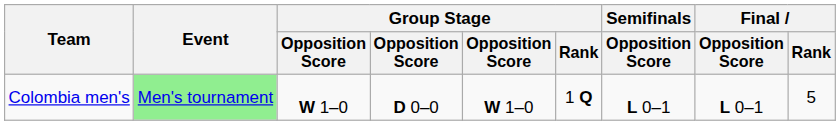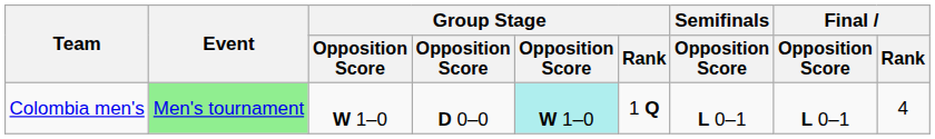Colombia men's | column 5: no background -> paleturquoise background
Colombia men's | Final / Rank: 5 -> 4
